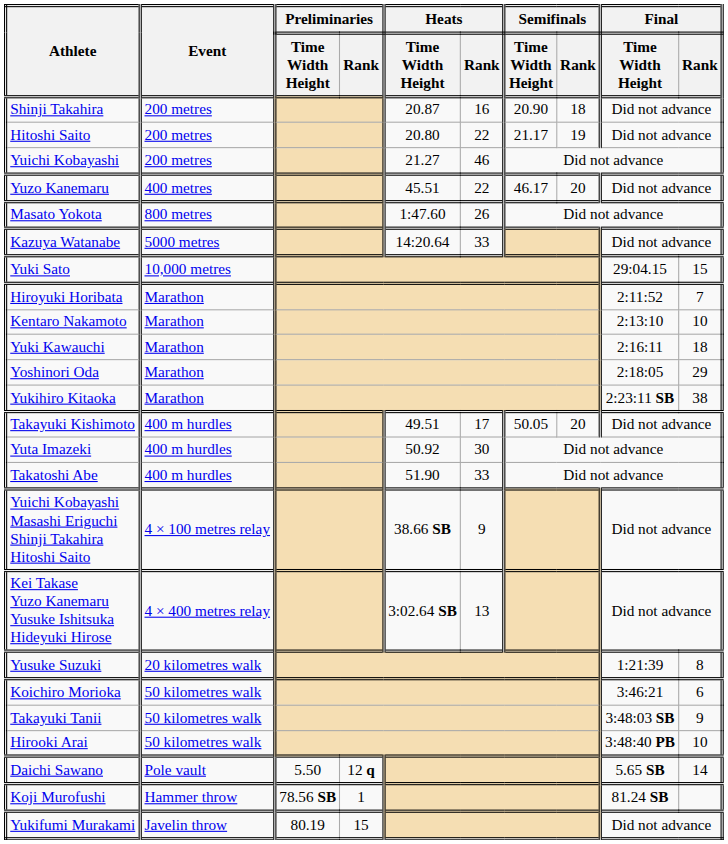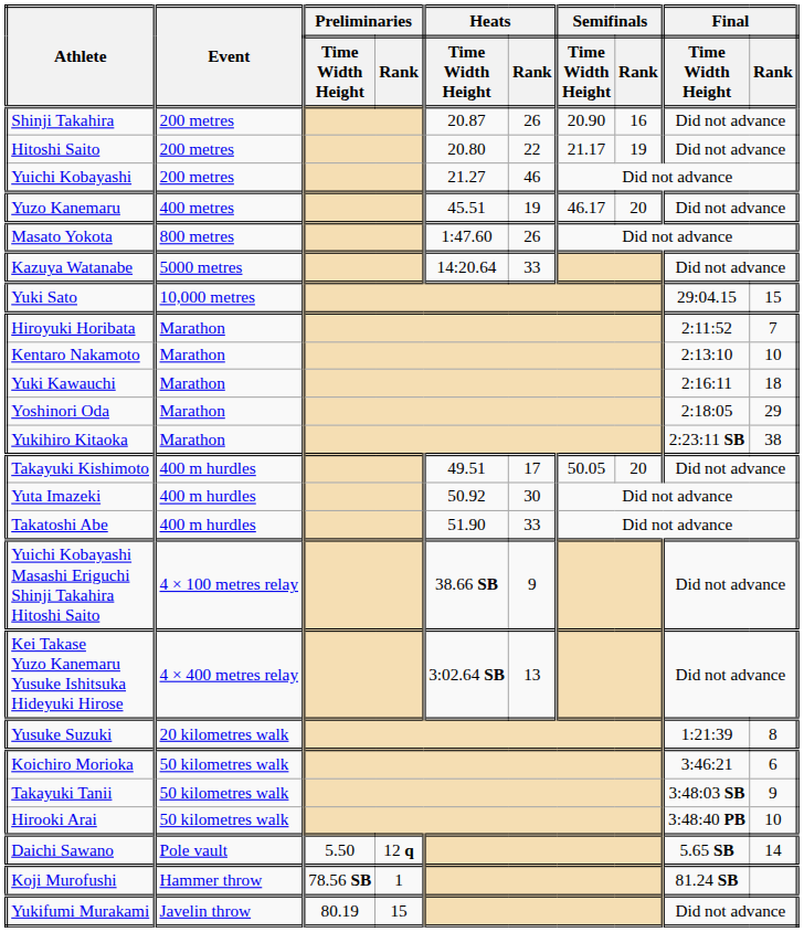Shinji Takahira | Heats / Rank: 16 -> 26
Shinji Takahira | Semifinals / Rank: 18 -> 16
Yuzo Kanemaru | Heats / Rank: 22 -> 19
